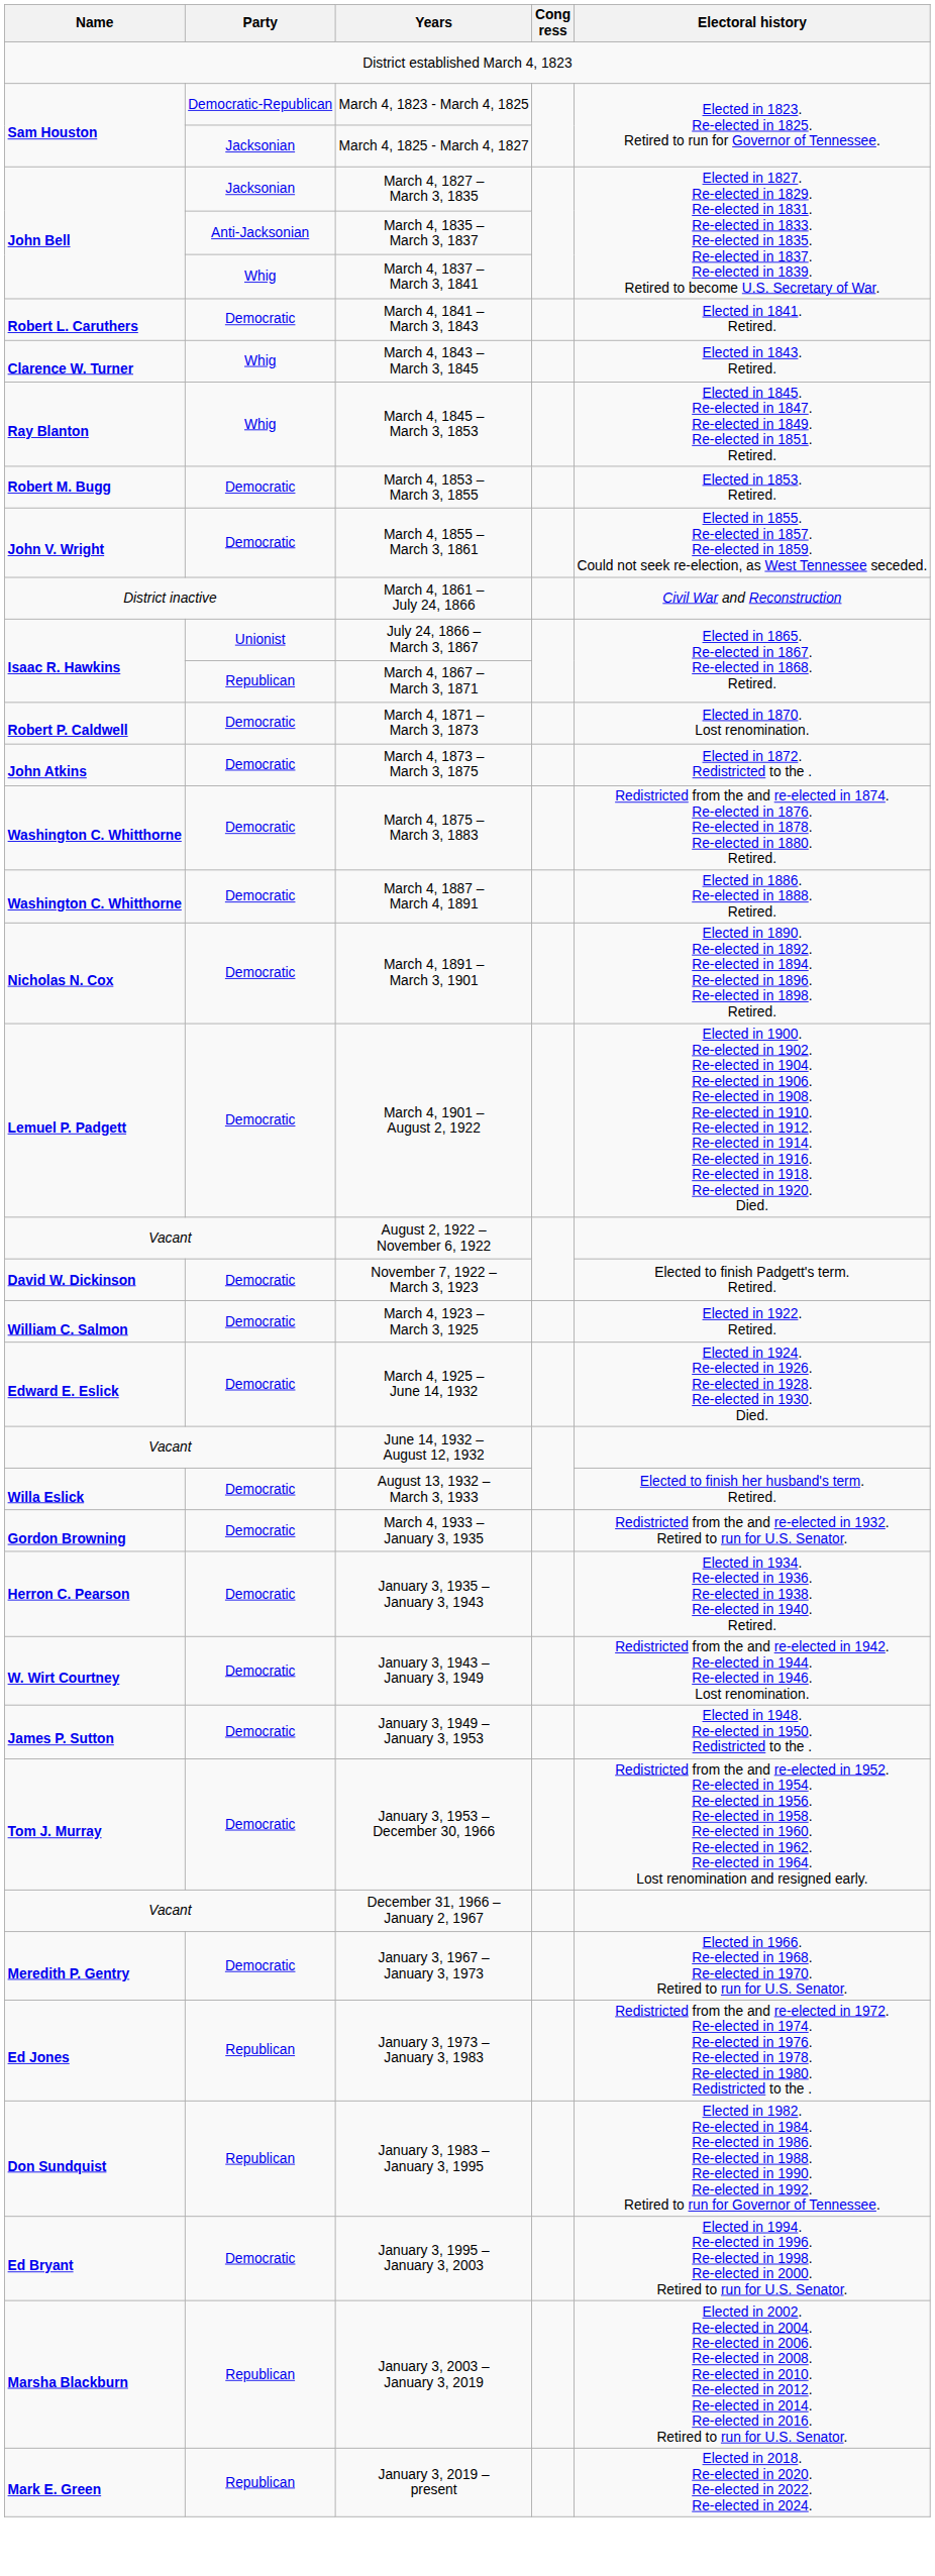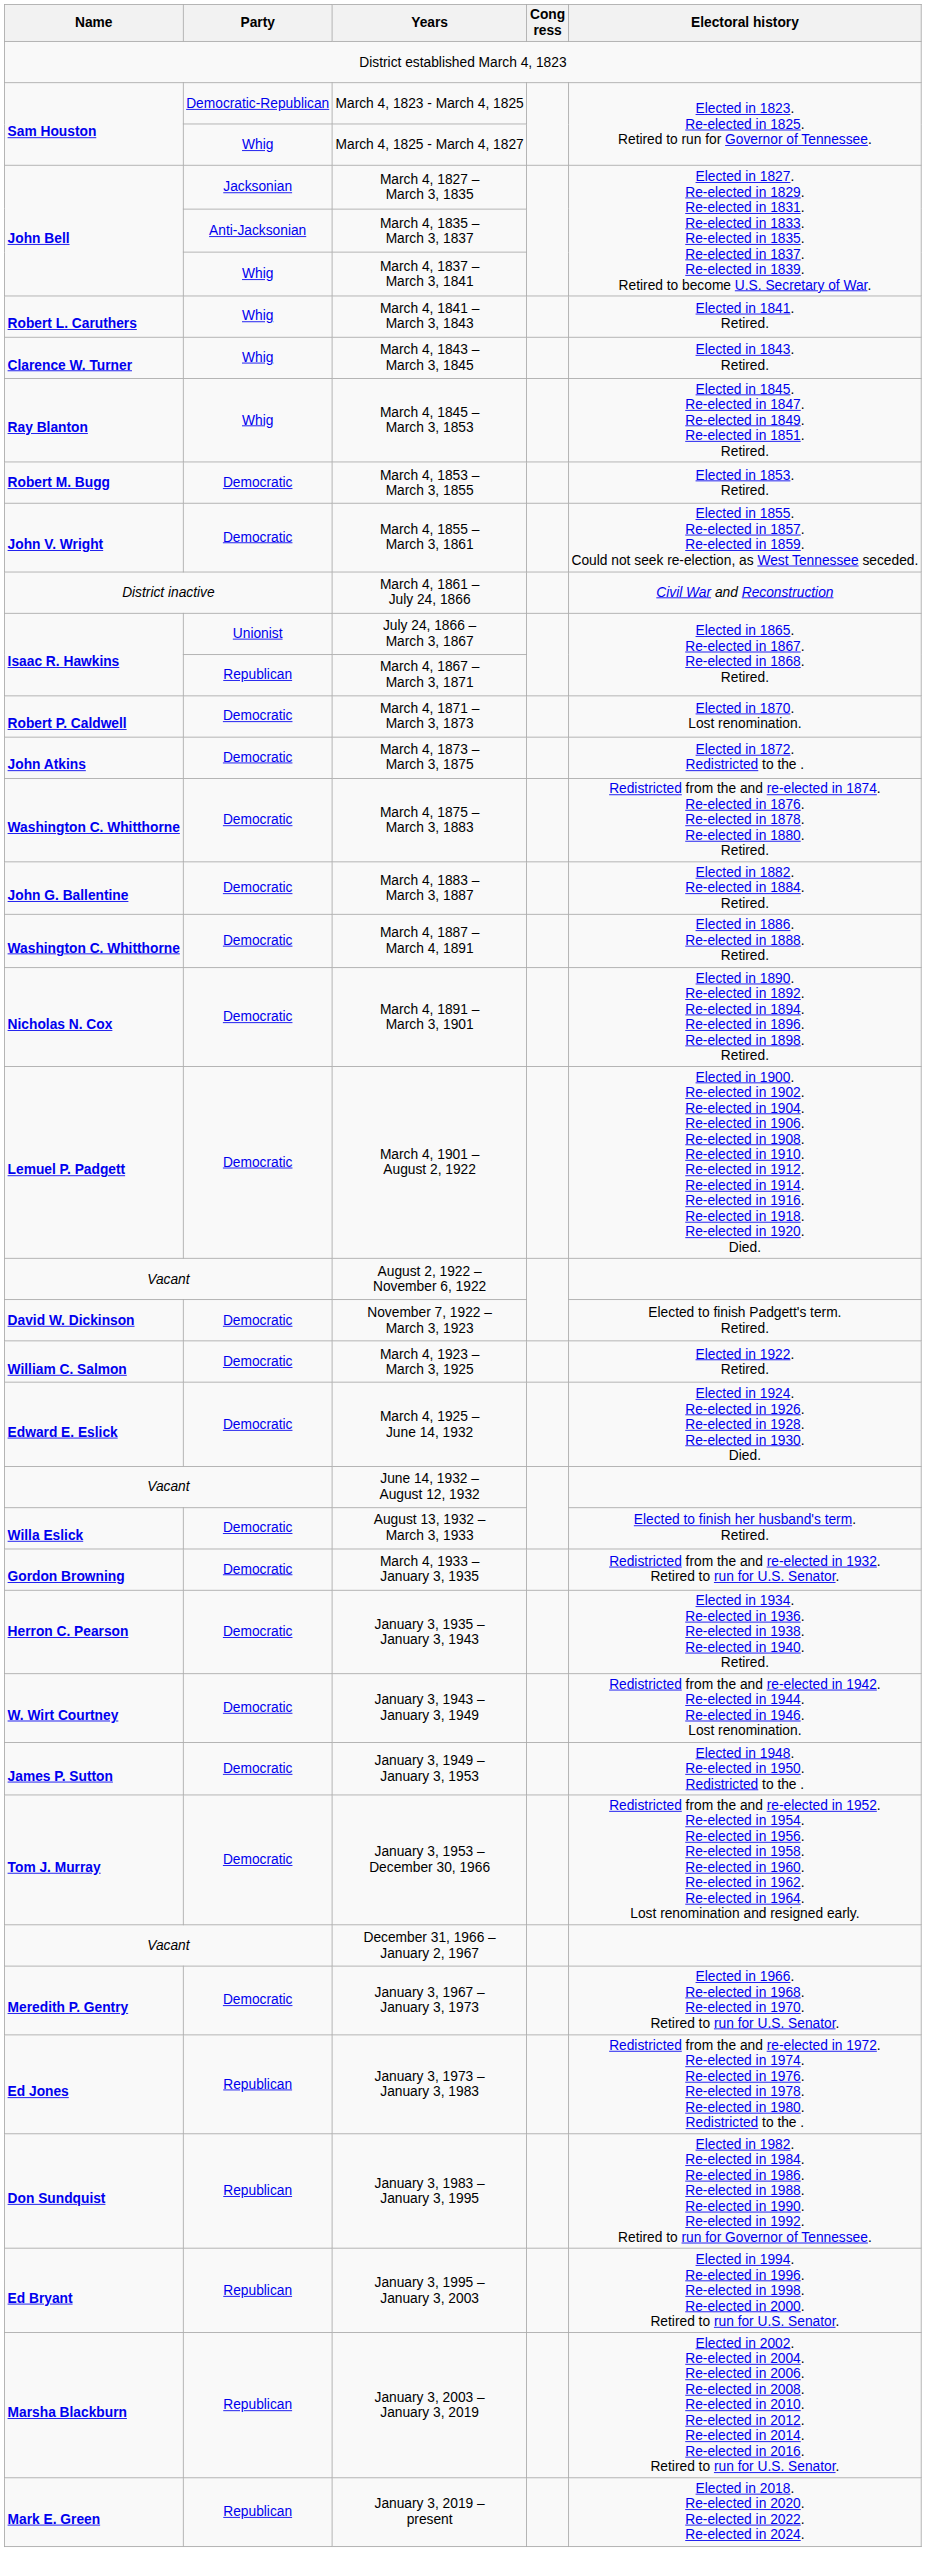March 4, 1825 - March 4, 1827 | Party: Jacksonian -> Whig
March 4, 1841 – March 3, 1843 | Party: Democratic -> Whig
+ row: John G. Ballentine | Democratic | March 4, 1883 – March 3, 1887 | Elected in 1882. Re-elected in 1884. Retired.
January 3, 1995 – January 3, 2003 | Party: Democratic -> Republican
